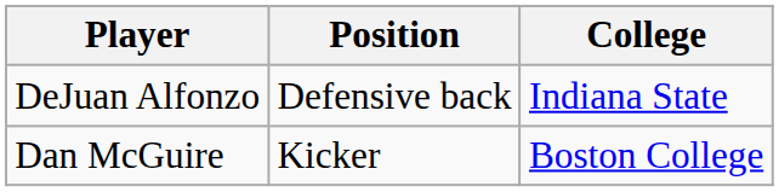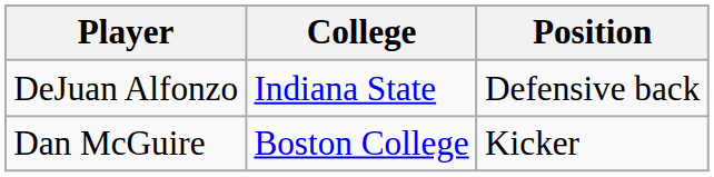columns swapped: Position <-> College
